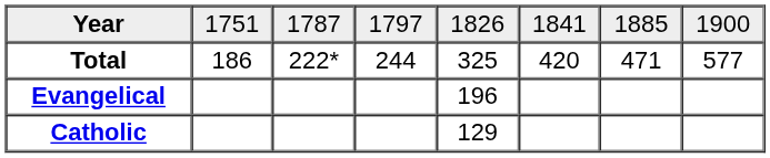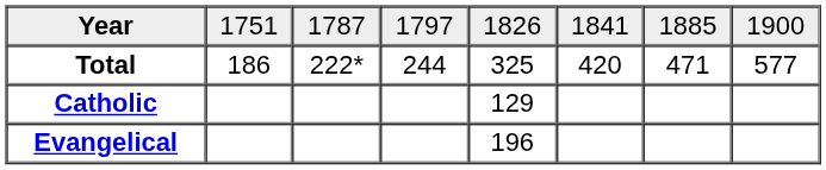rows swapped: Catholic <-> Evangelical
